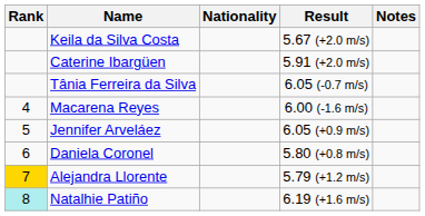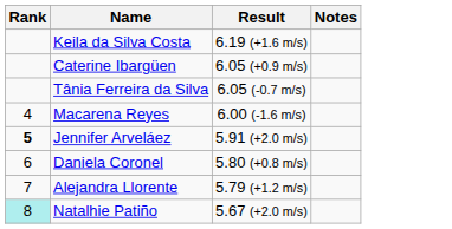- column: Nationality
Keila da Silva Costa | Result: 5.67 (+2.0 m/s) -> 6.19 (+1.6 m/s)
Caterine Ibargüen | Result: 5.91 (+2.0 m/s) -> 6.05 (+0.9 m/s)
Jennifer Arveláez | Rank: normal -> bold
Jennifer Arveláez | Result: 6.05 (+0.9 m/s) -> 5.91 (+2.0 m/s)
Alejandra Llorente | Rank: gold background -> no background
Natalhie Patiño | Result: 6.19 (+1.6 m/s) -> 5.67 (+2.0 m/s)
